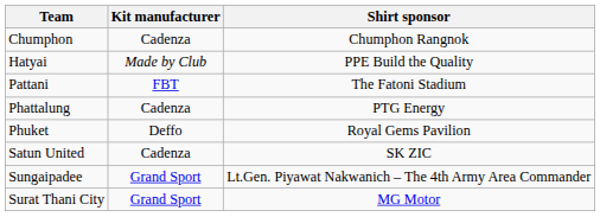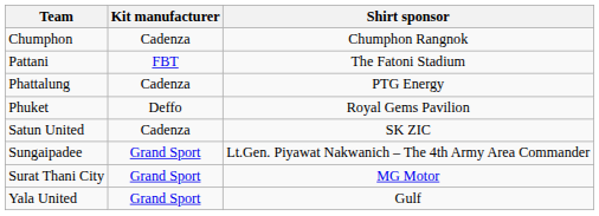- row: Hatyai | Made by Club | PPE Build the Quality
+ row: Yala United | Grand Sport | Gulf
